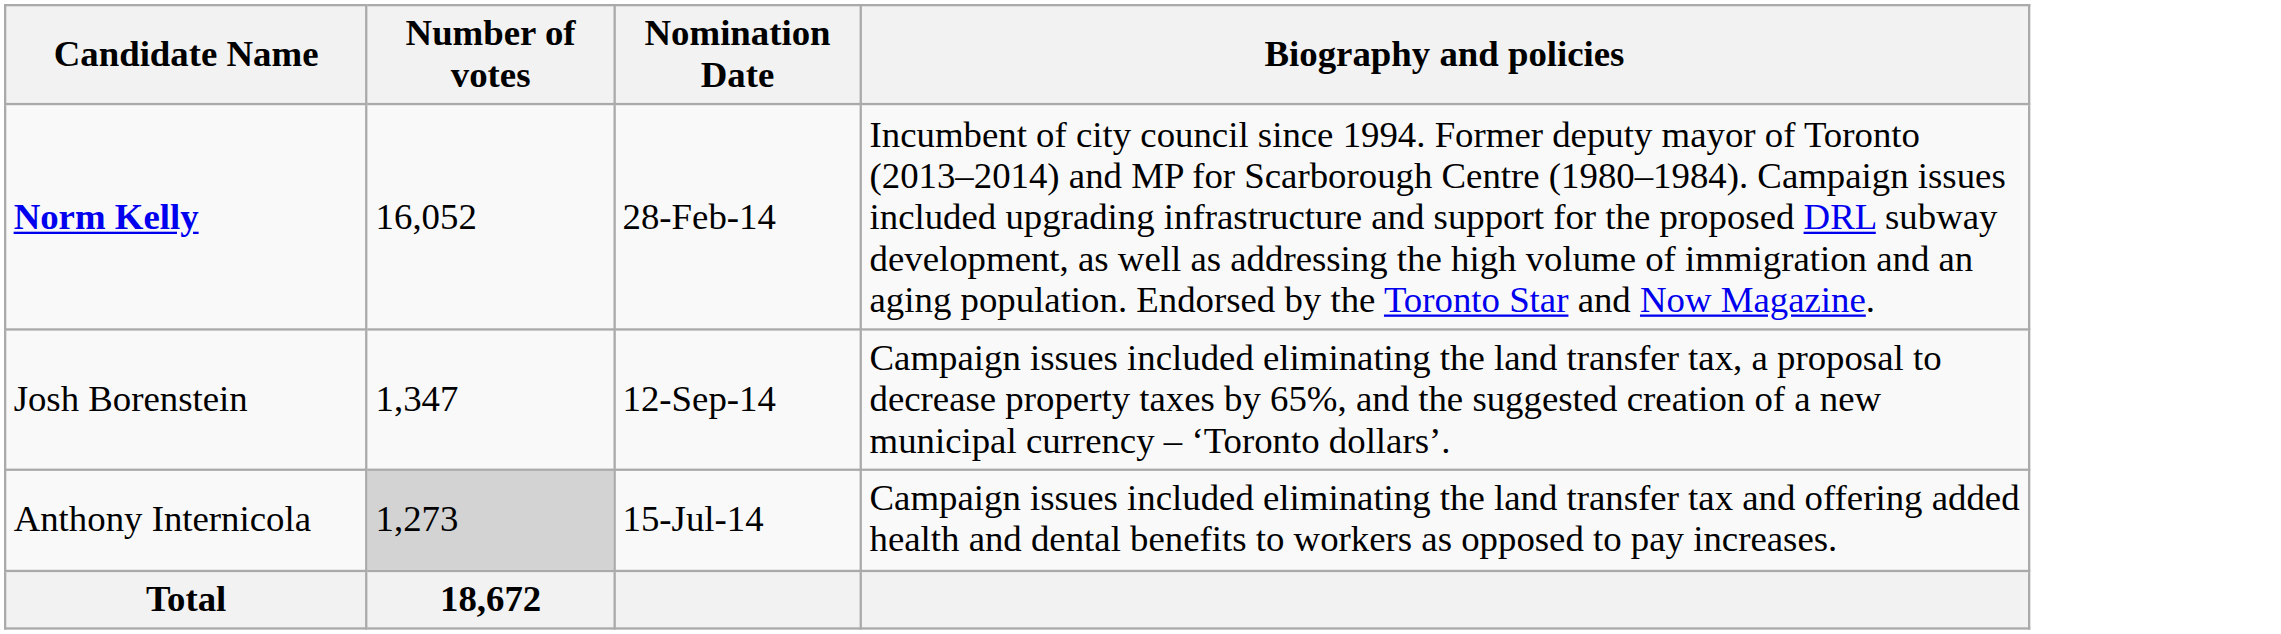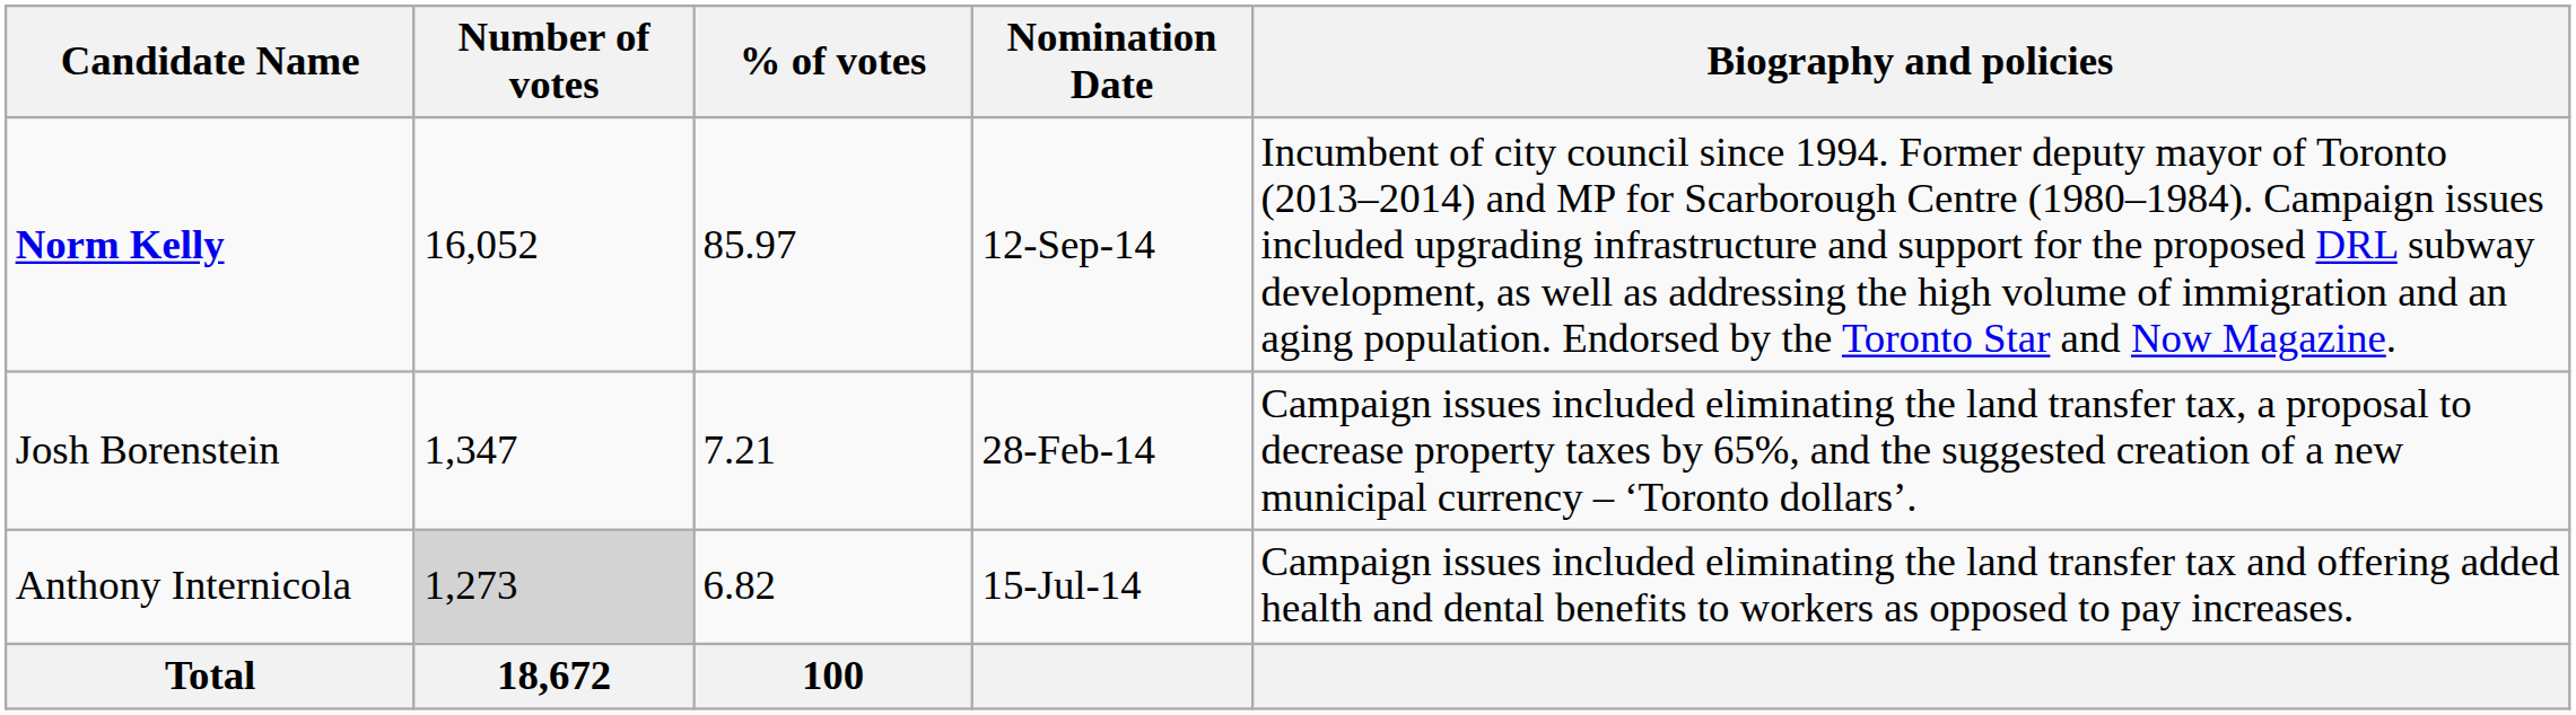+ column: % of votes | 85.97 | 7.21 | 6.82 | 100
Norm Kelly | Nomination Date: 28-Feb-14 -> 12-Sep-14
Josh Borenstein | Nomination Date: 12-Sep-14 -> 28-Feb-14
